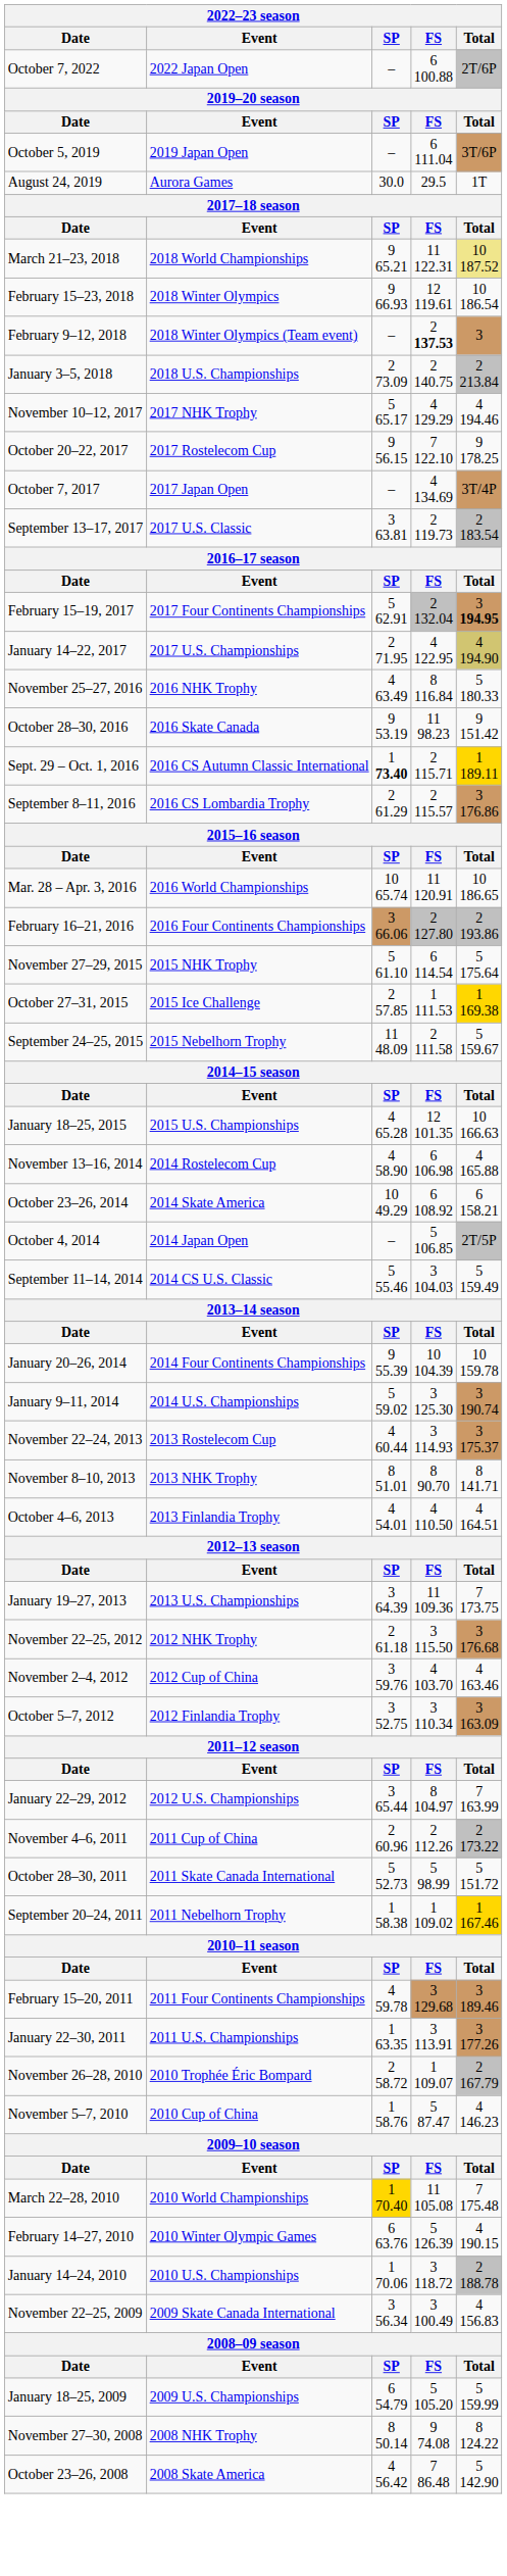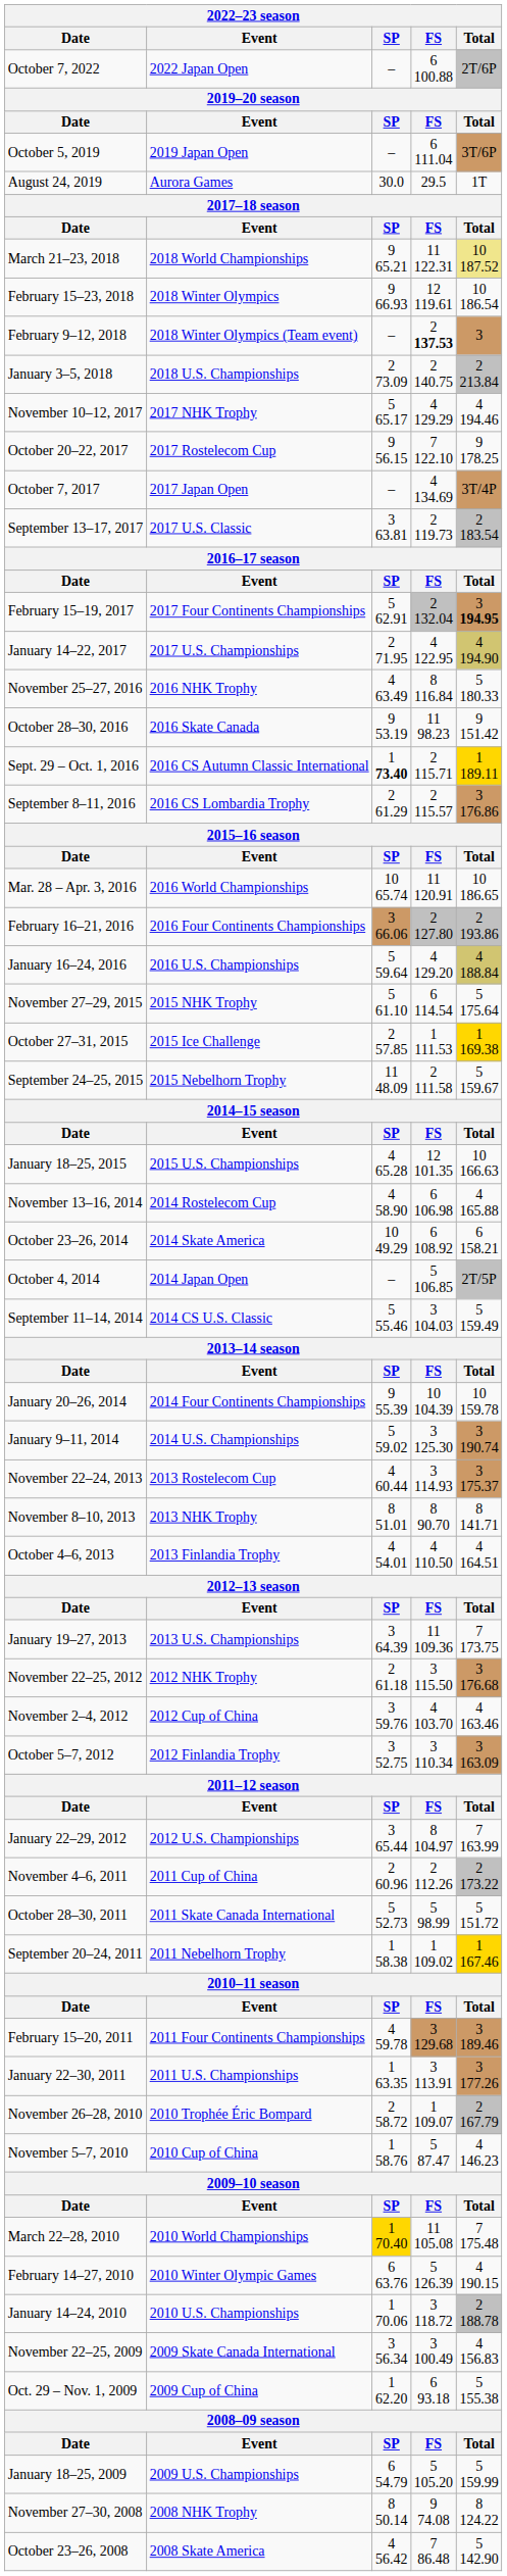+ row: January 16–24, 2016 | 2016 U.S. Championships | 5 59.64 | 4 129.20 | 4 188.84
+ row: Oct. 29 – Nov. 1, 2009 | 2009 Cup of China | 1 62.20 | 6 93.18 | 5 155.38
